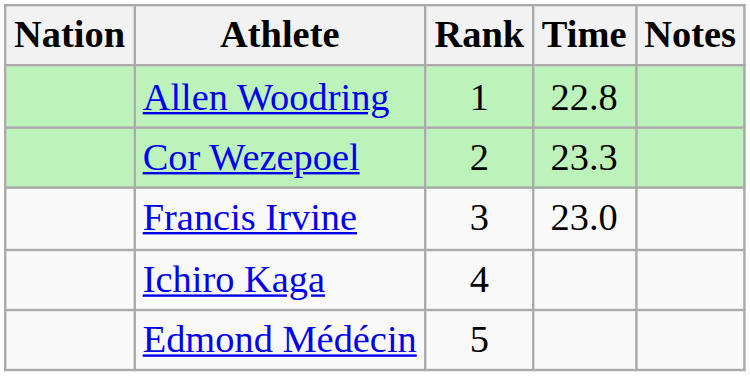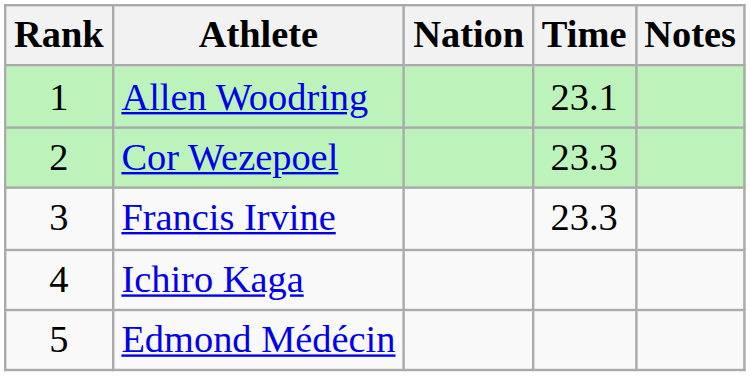columns swapped: Rank <-> Nation
Allen Woodring | Time: 22.8 -> 23.1
Francis Irvine | Time: 23.0 -> 23.3
